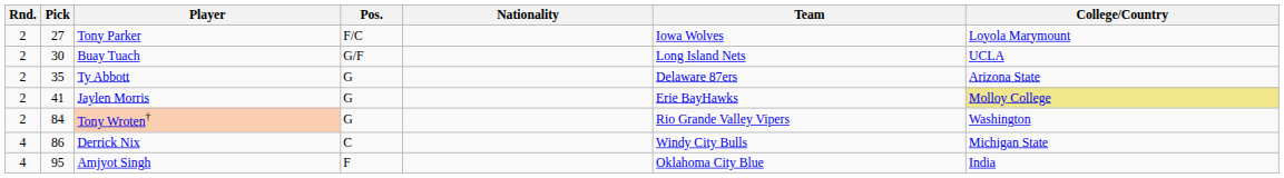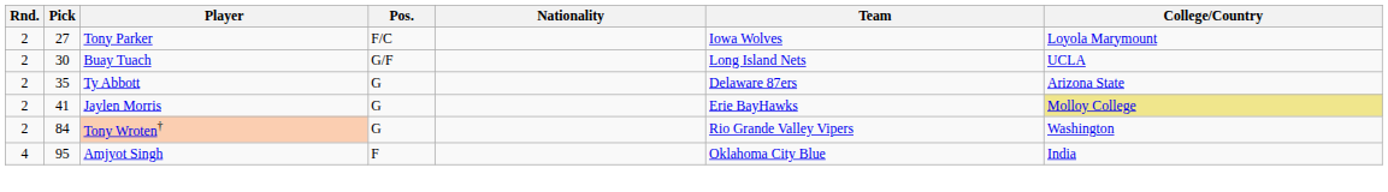- row: 4 | 86 | Derrick Nix | C | Windy City Bulls | Michigan State
